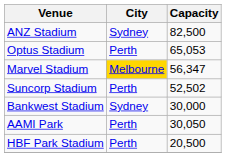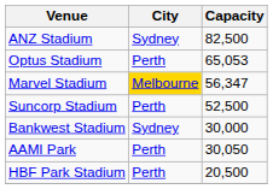Suncorp Stadium | Capacity: 52,502 -> 52,500
